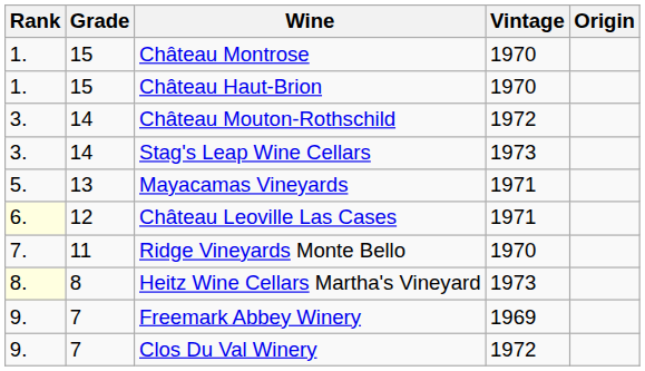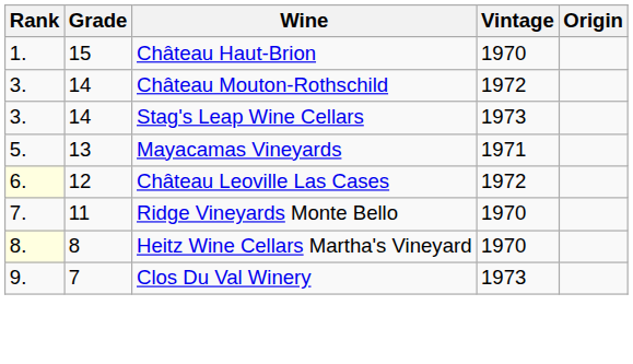- row: 1. | 15 | Château Montrose | 1970
Château Leoville Las Cases | Vintage: 1971 -> 1972
Heitz Wine Cellars Martha's Vineyard | Vintage: 1973 -> 1970
- row: 9. | 7 | Freemark Abbey Winery | 1969
Clos Du Val Winery | Vintage: 1972 -> 1973
